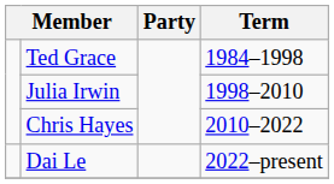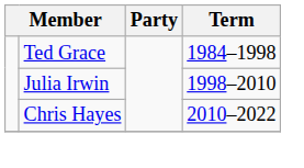- row: Dai Le | 2022–present
